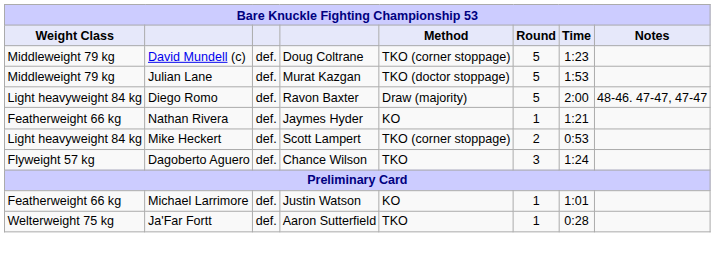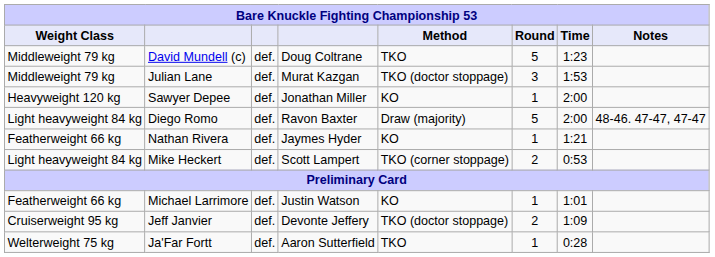David Mundell (c) | Method: TKO (corner stoppage) -> TKO
Julian Lane | Round: 5 -> 3
+ row: Heavyweight 120 kg | Sawyer Depee | def. | Jonathan Miller | KO | 1 | 2:00
- row: Flyweight 57 kg | Dagoberto Aguero | def. | Chance Wilson | TKO | 3 | 1:24
+ row: Cruiserweight 95 kg | Jeff Janvier | def. | Devonte Jeffery | TKO (doctor stoppage) | 2 | 1:09
